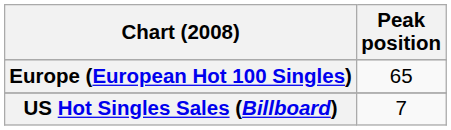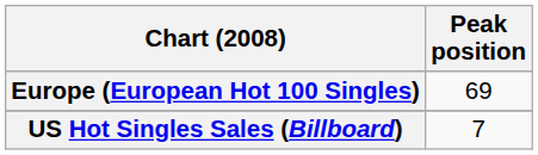Europe (European Hot 100 Singles) | Peak position: 65 -> 69
